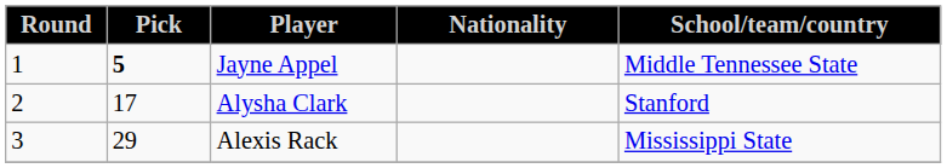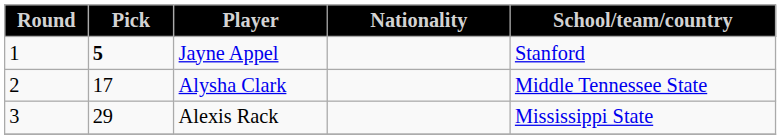Jayne Appel | School/team/country: Middle Tennessee State -> Stanford
Alysha Clark | School/team/country: Stanford -> Middle Tennessee State
